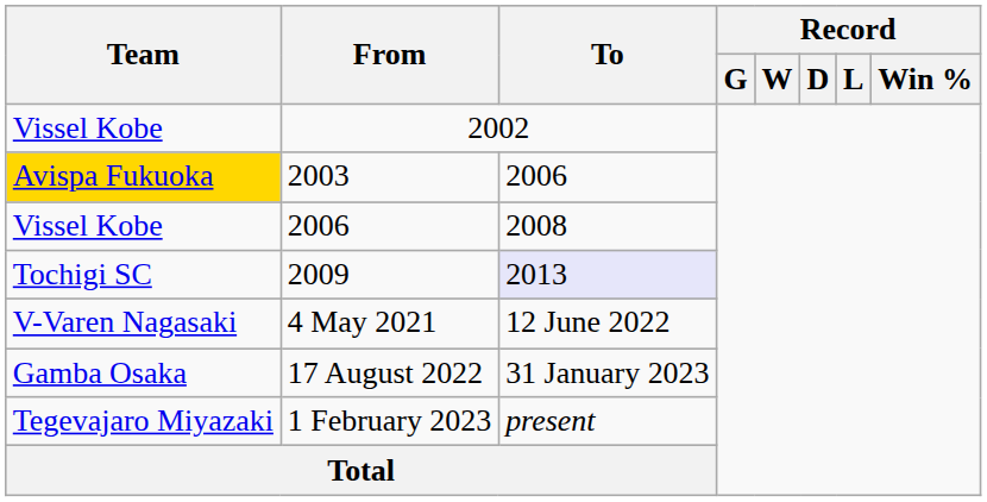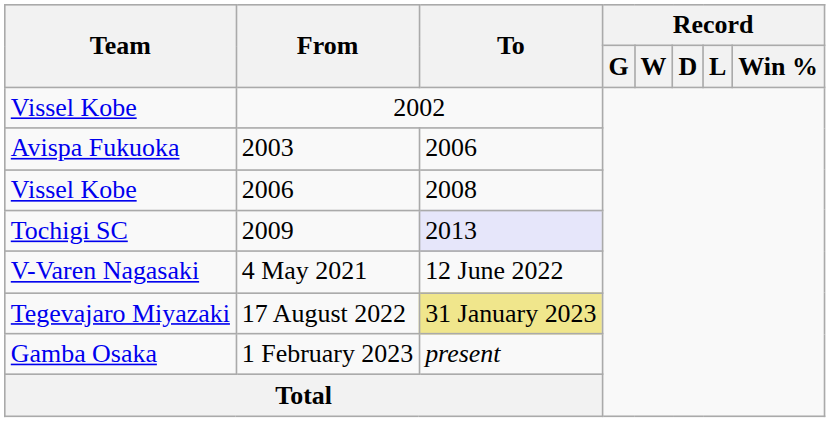2003 | Team: gold background -> no background
17 August 2022 | Team: Gamba Osaka -> Tegevajaro Miyazaki
17 August 2022 | To: no background -> khaki background
1 February 2023 | Team: Tegevajaro Miyazaki -> Gamba Osaka
